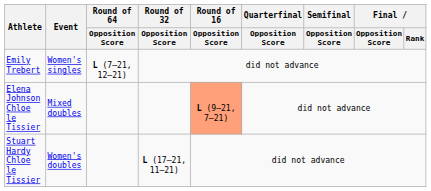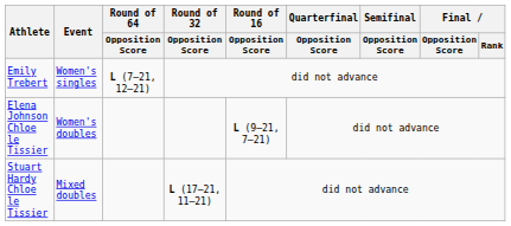Elena Johnson Chloe le Tissier | Event: Mixed doubles -> Women's doubles
Elena Johnson Chloe le Tissier | Round of 16 / Opposition Score: lightsalmon background -> no background
Stuart Hardy Chloe le Tissier | Event: Women's doubles -> Mixed doubles
